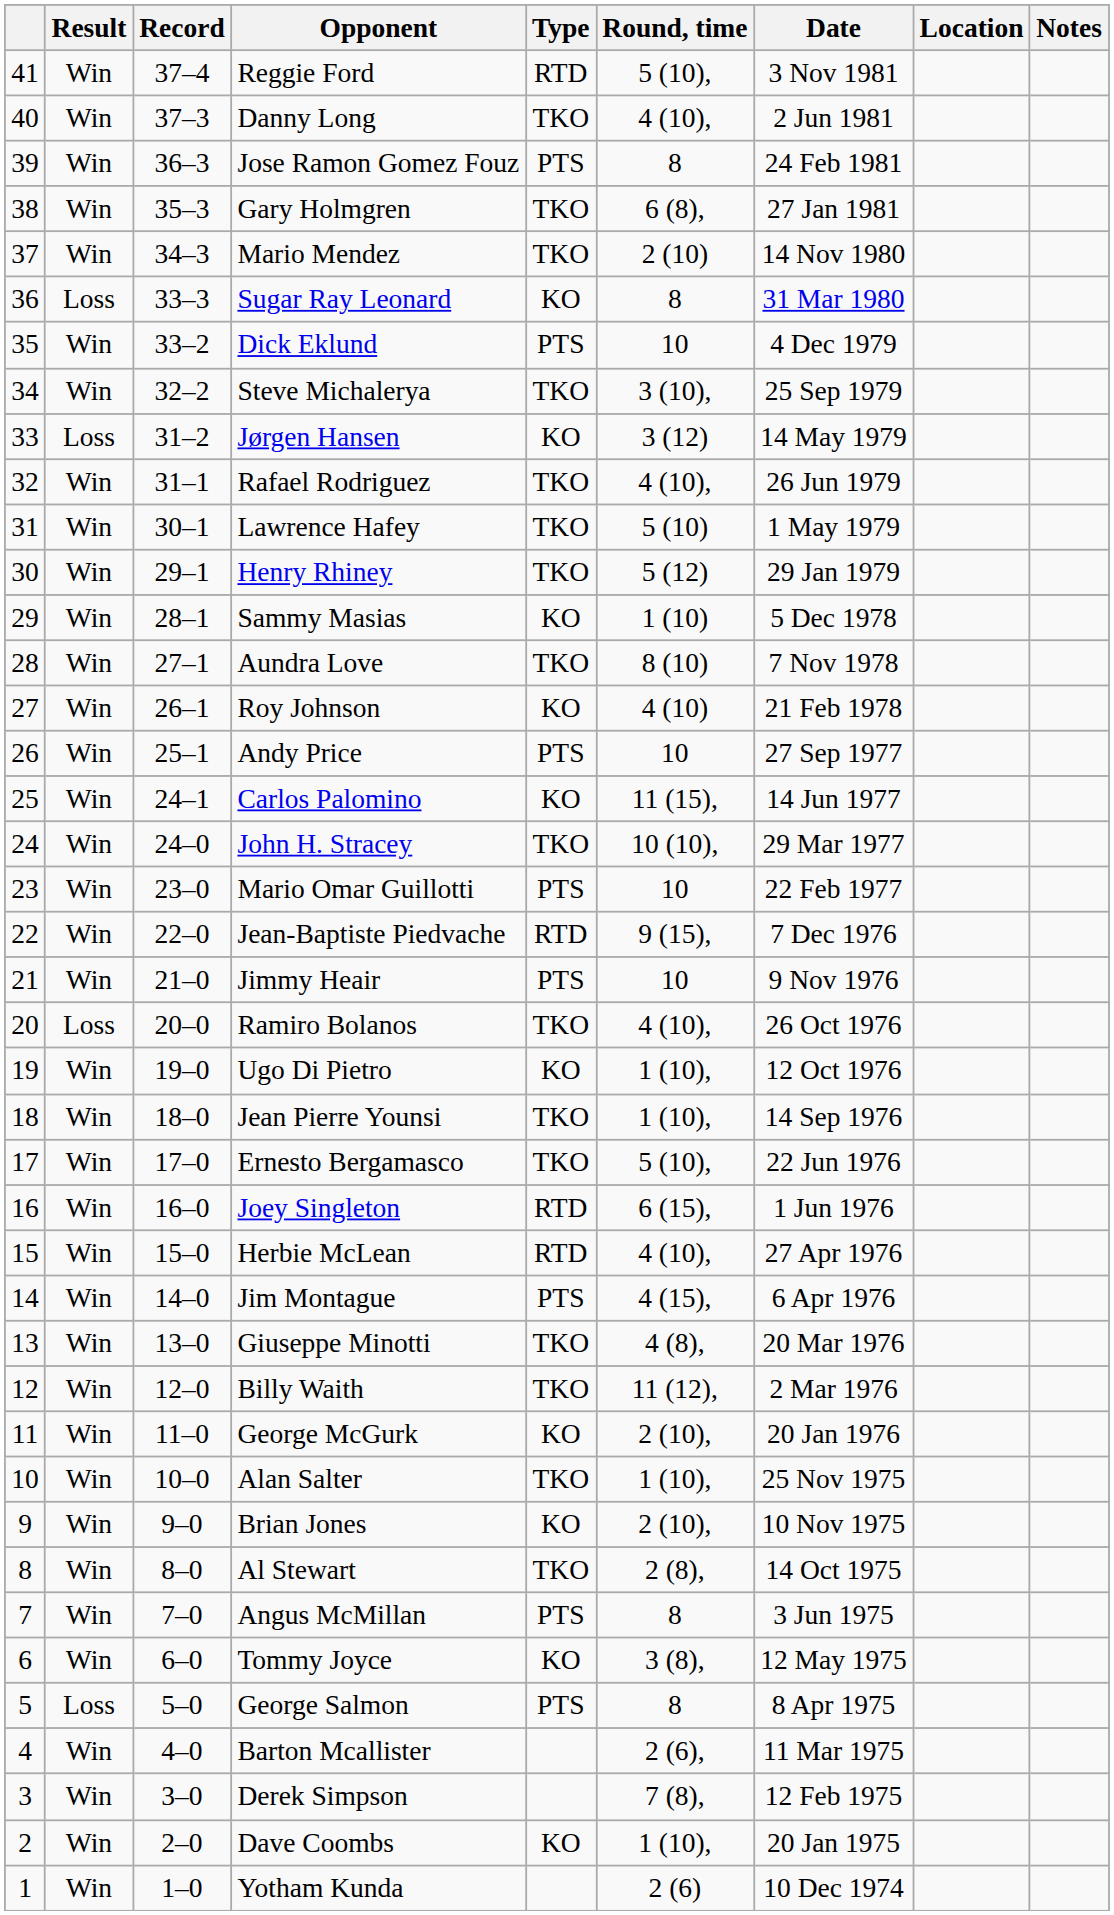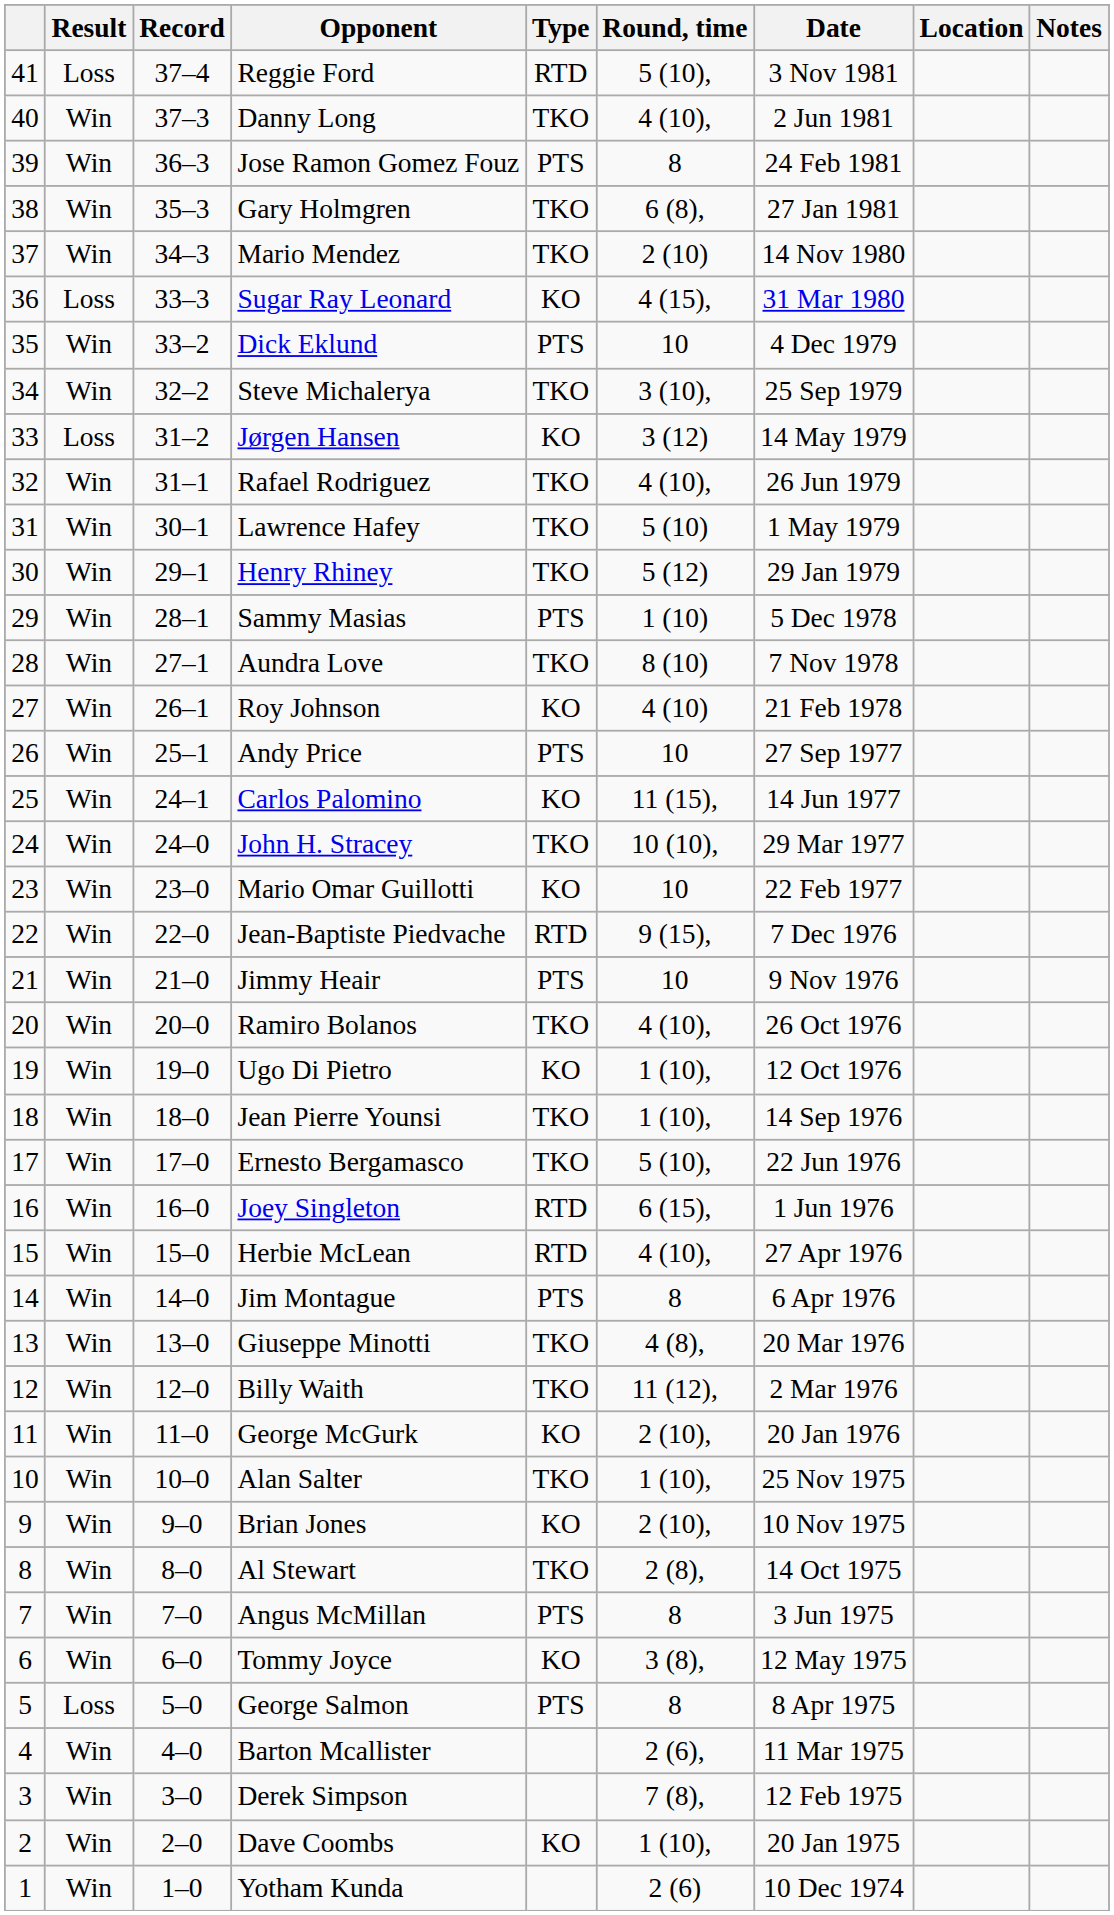Reggie Ford | Result: Win -> Loss
Sugar Ray Leonard | Round, time: 8 -> 4 (15),
Sammy Masias | Type: KO -> PTS
Mario Omar Guillotti | Type: PTS -> KO
Ramiro Bolanos | Result: Loss -> Win
Jim Montague | Round, time: 4 (15), -> 8
